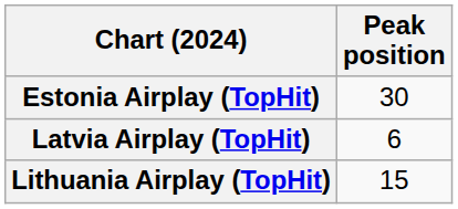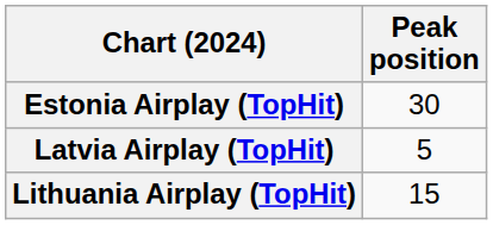Latvia Airplay (TopHit) | Peak position: 6 -> 5
